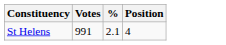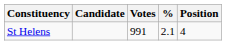+ column: Candidate
